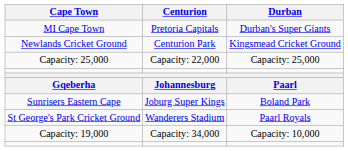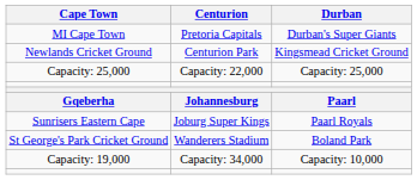Sunrisers Eastern Cape | Durban: Boland Park -> Paarl Royals
St George's Park Cricket Ground | Durban: Paarl Royals -> Boland Park
